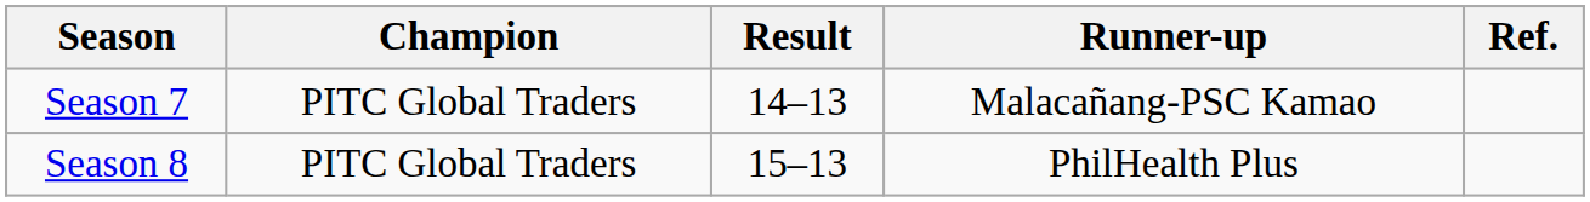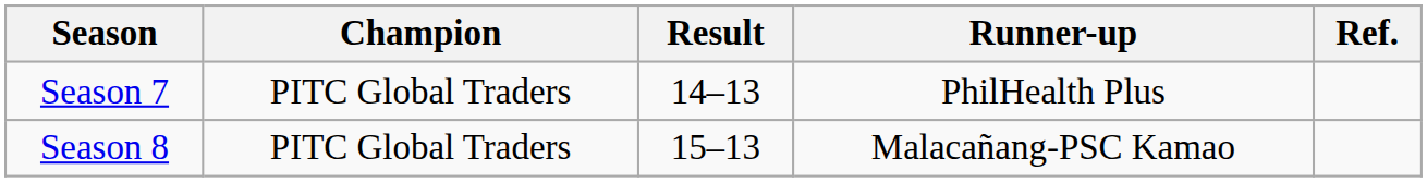Season 7 | Runner-up: Malacañang-PSC Kamao -> PhilHealth Plus
Season 8 | Runner-up: PhilHealth Plus -> Malacañang-PSC Kamao
